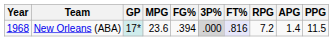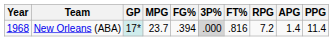New Orleans (ABA) | MPG: 23.6 -> 23.7
New Orleans (ABA) | FT%: lavender background -> no background
New Orleans (ABA) | PPG: 11.5 -> 11.4
